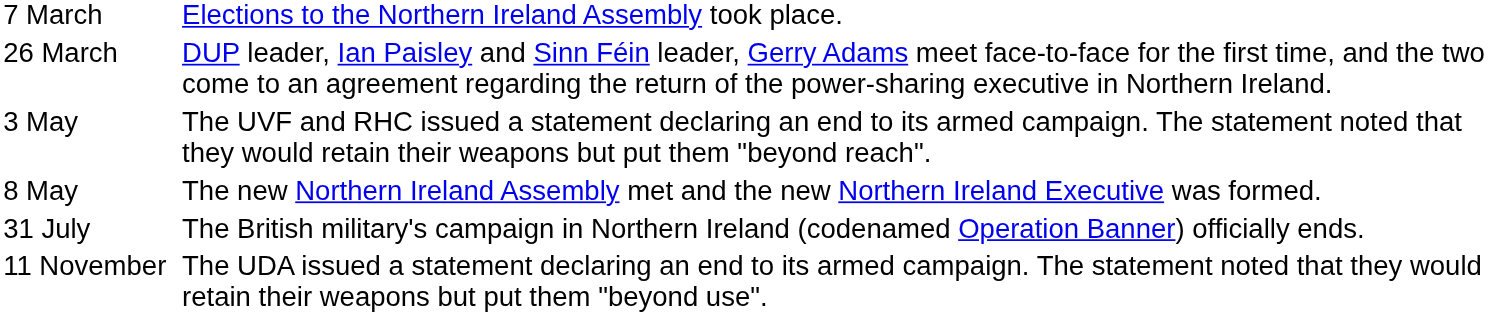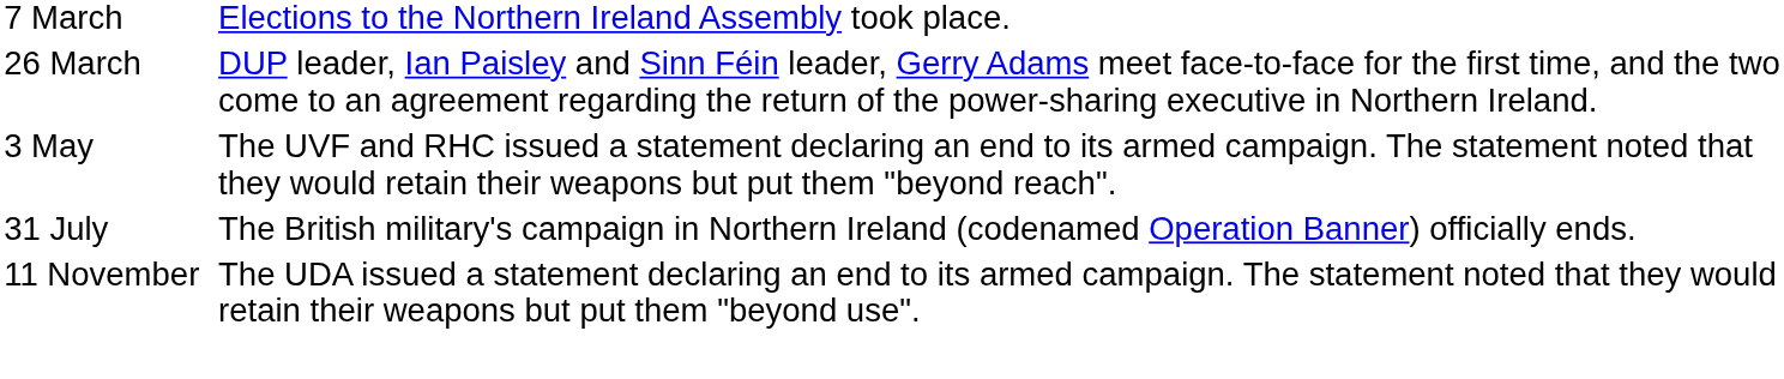- row: 8 May | The new Northern Ireland Assembly met and the new Northern Ireland Executive was formed.
